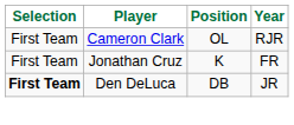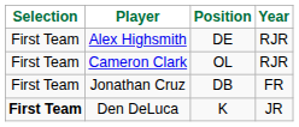+ row: First Team | Alex Highsmith | DE | RJR
Jonathan Cruz | Position: K -> DB
Den DeLuca | Position: DB -> K
